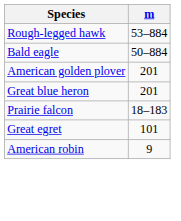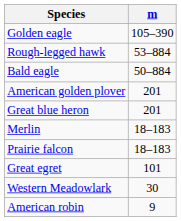+ row: Golden eagle | 105–390
+ row: Merlin | 18–183
+ row: Western Meadowlark | 30
